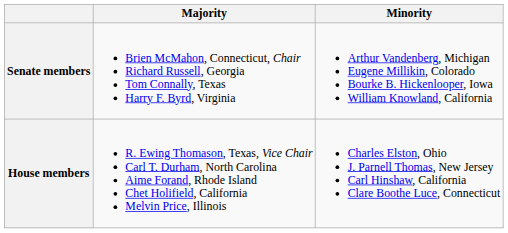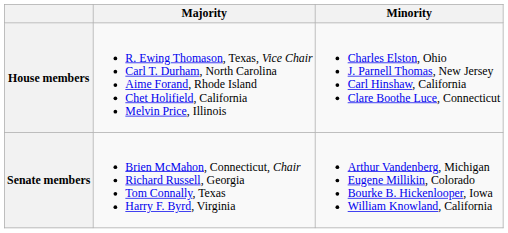rows swapped: Senate members <-> House members
